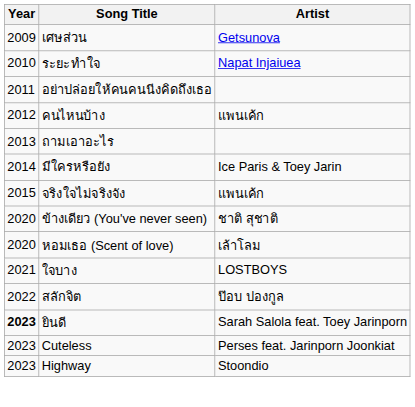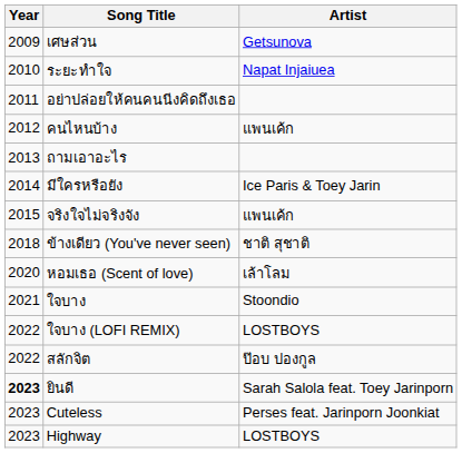ข้างเดียว (You've never seen) | Year: 2020 -> 2018
ใจบาง | Artist: LOSTBOYS -> Stoondio
+ row: 2022 | ใจบาง (LOFI REMIX) | LOSTBOYS
Highway | Artist: Stoondio -> LOSTBOYS
